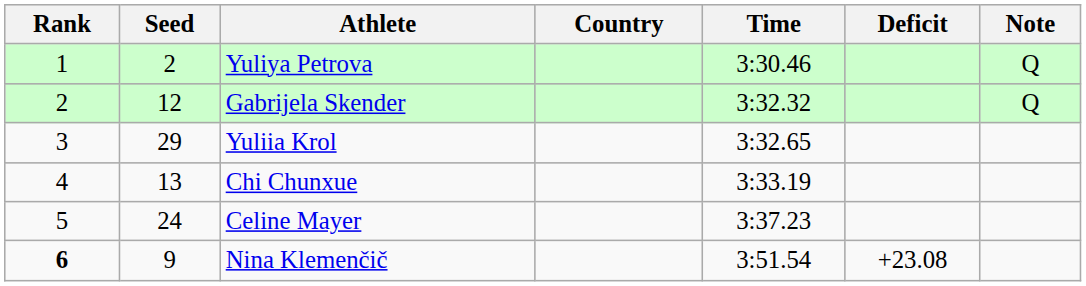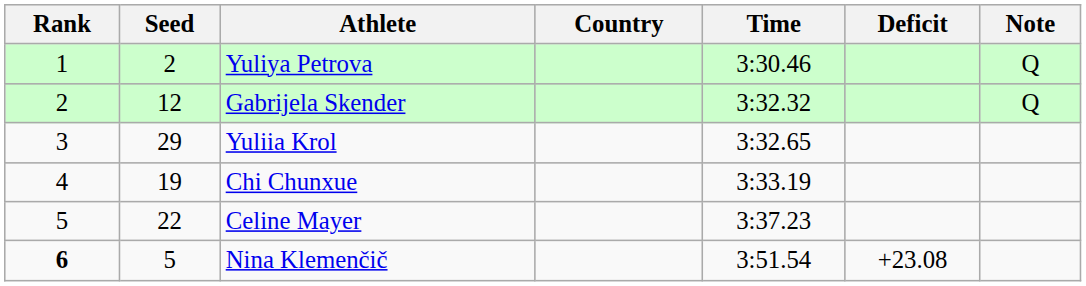Chi Chunxue | Seed: 13 -> 19
Celine Mayer | Seed: 24 -> 22
Nina Klemenčič | Seed: 9 -> 5
